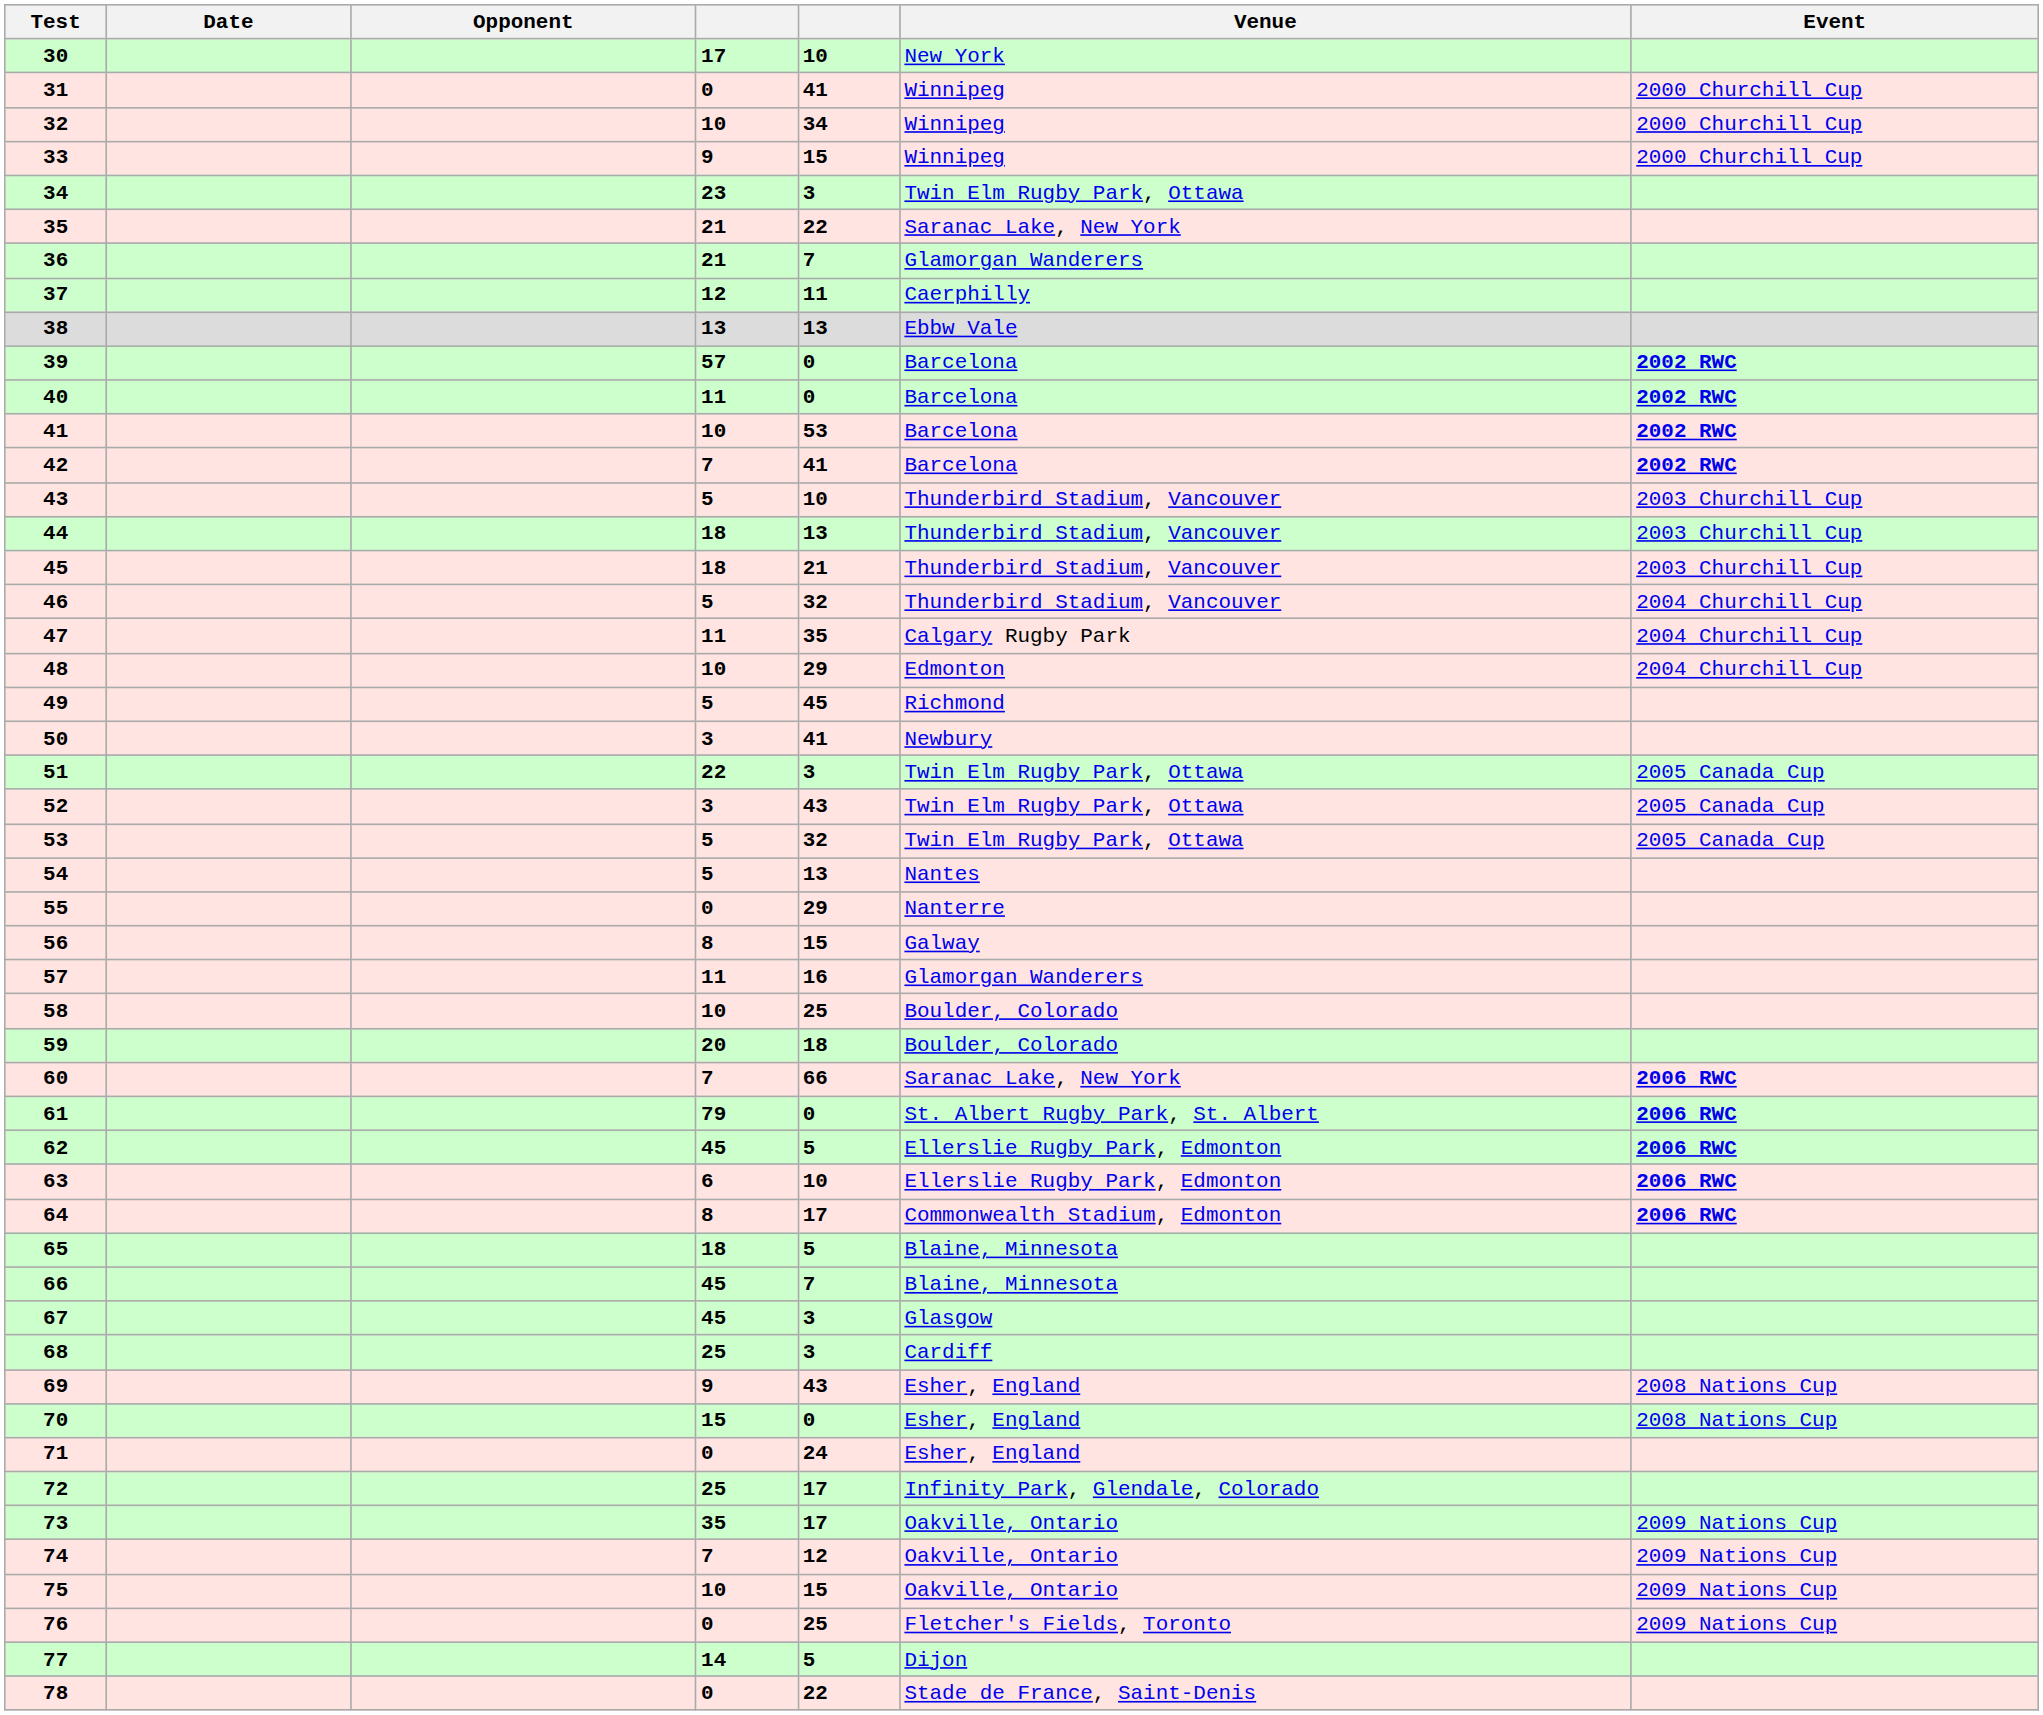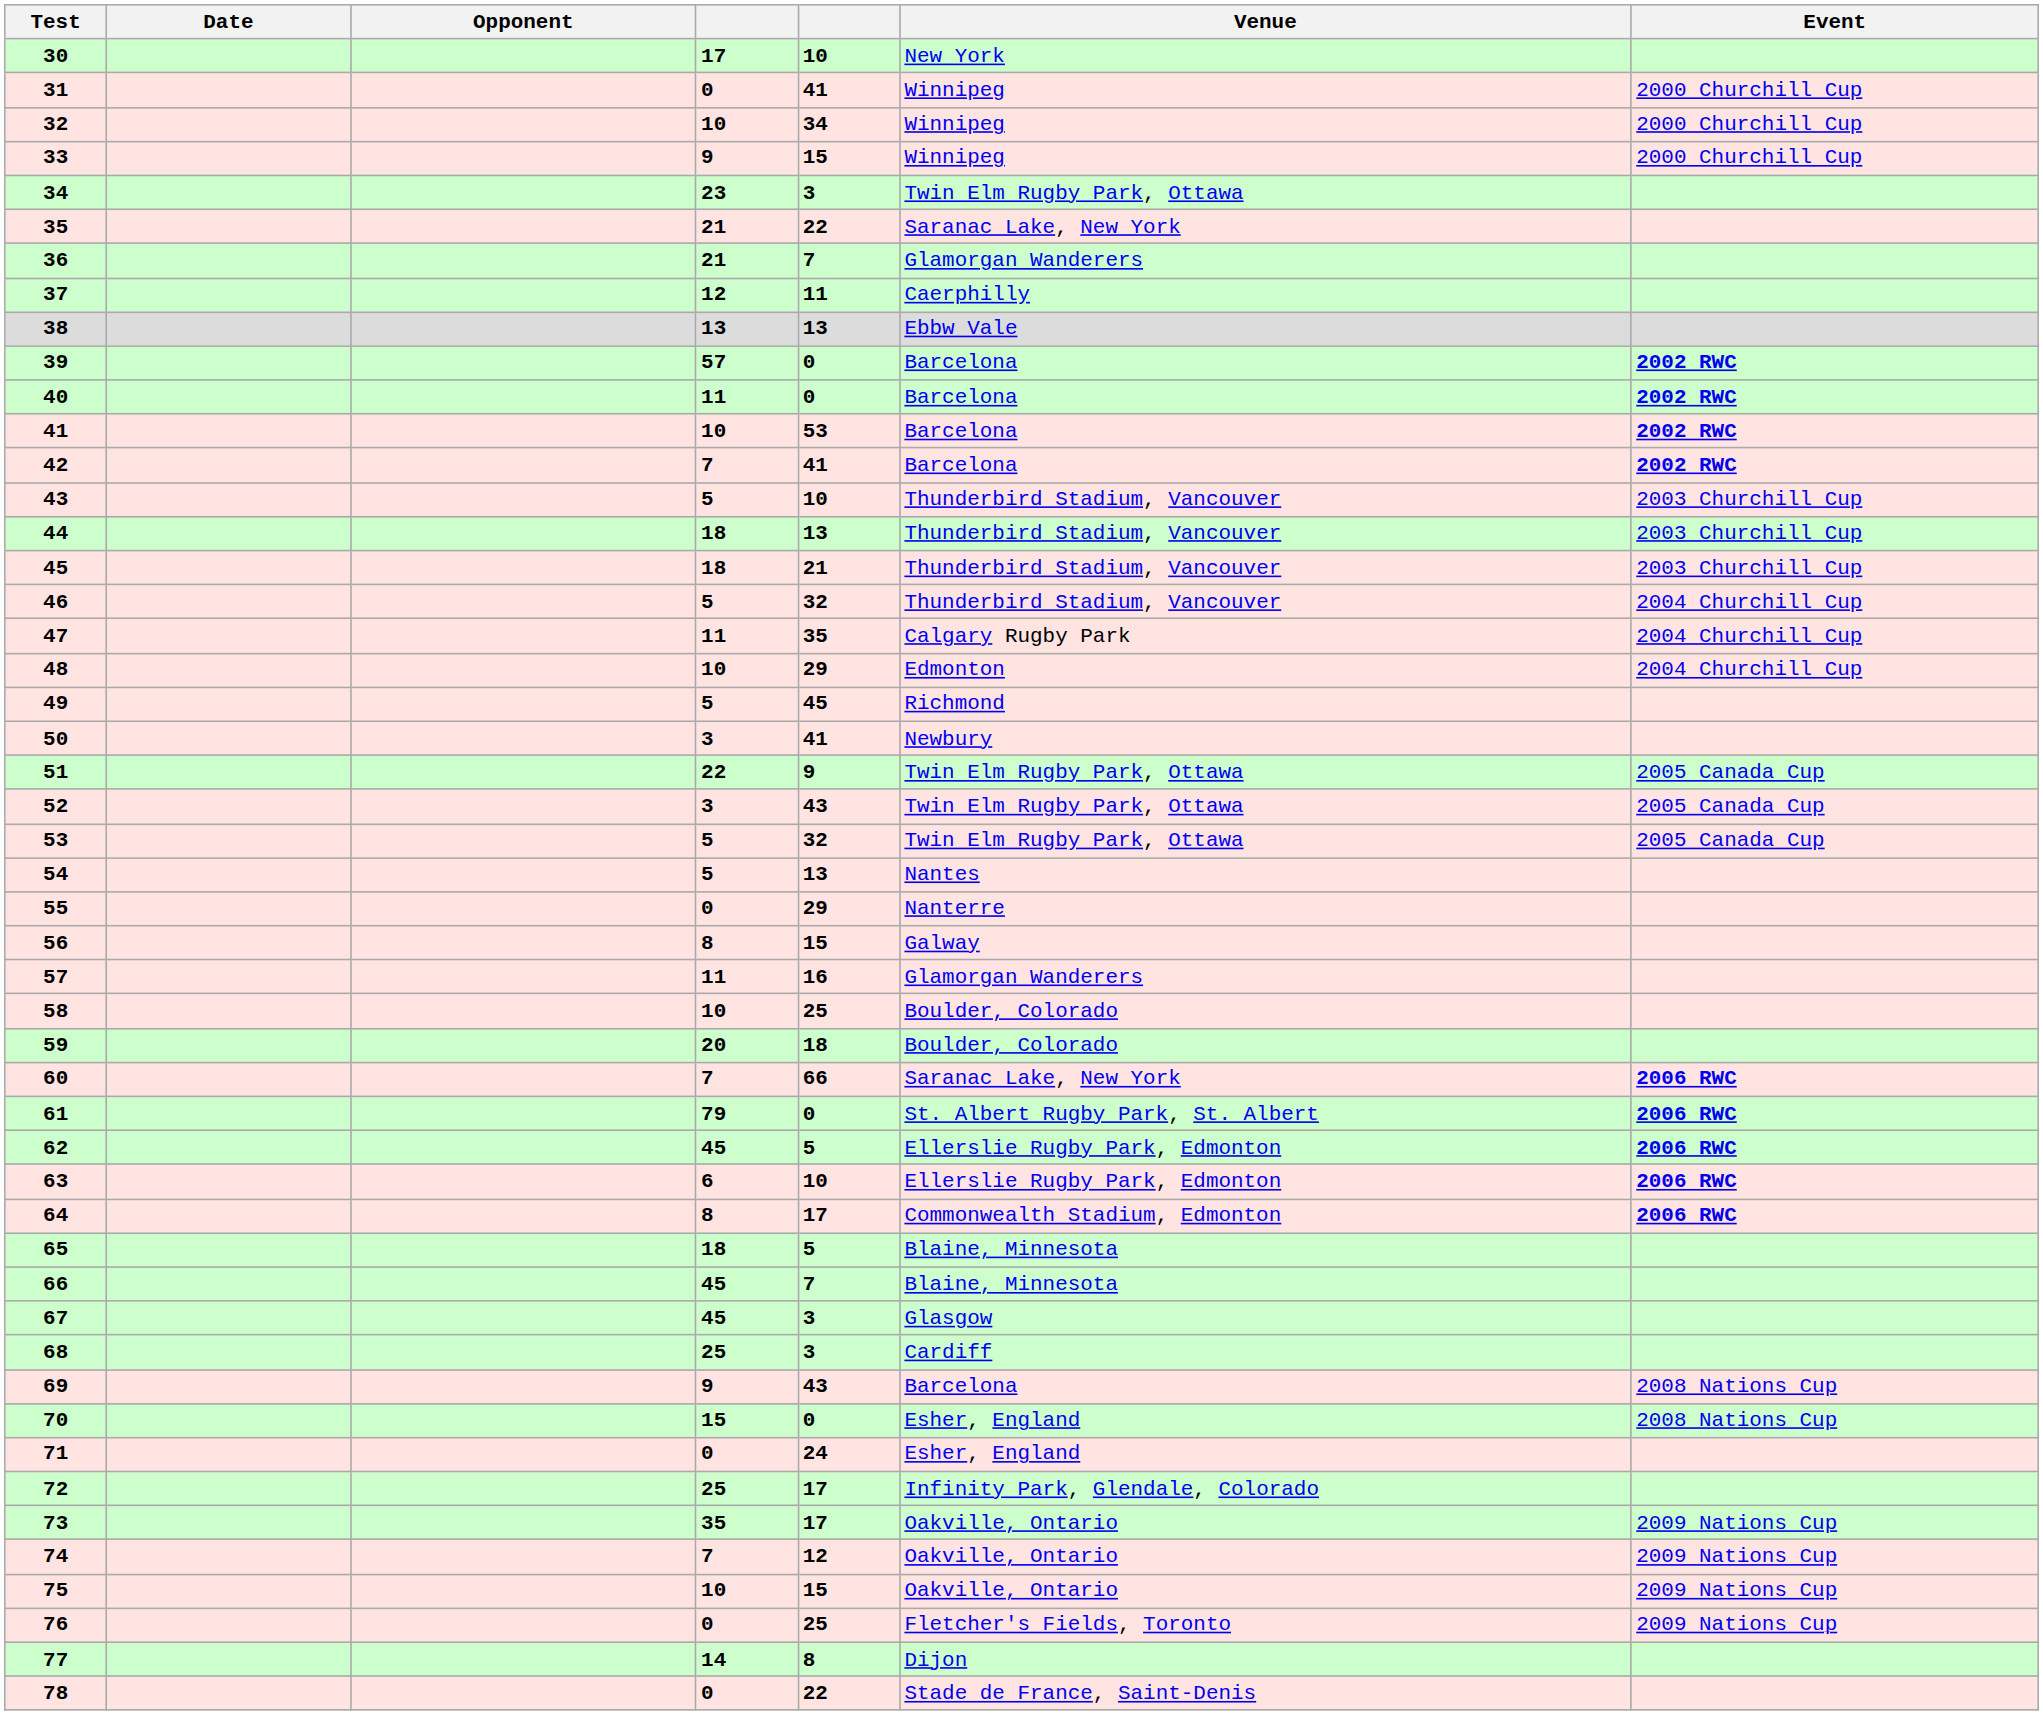51 | column 5: 3 -> 9
69 | Venue: Esher, England -> Barcelona
77 | column 5: 5 -> 8
